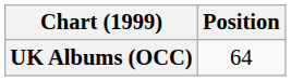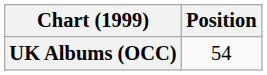UK Albums (OCC) | Position: 64 -> 54
